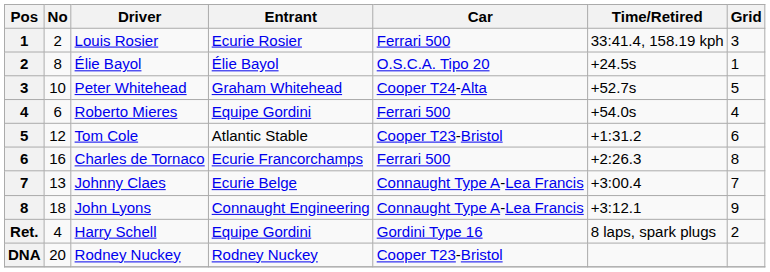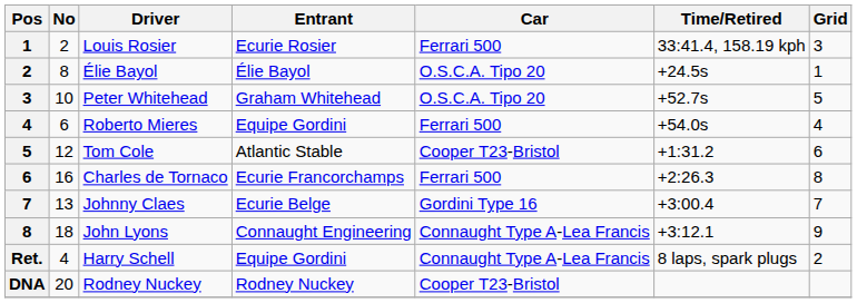Peter Whitehead | Car: Cooper T24-Alta -> O.S.C.A. Tipo 20
Johnny Claes | Car: Connaught Type A-Lea Francis -> Gordini Type 16
Harry Schell | Car: Gordini Type 16 -> Connaught Type A-Lea Francis
